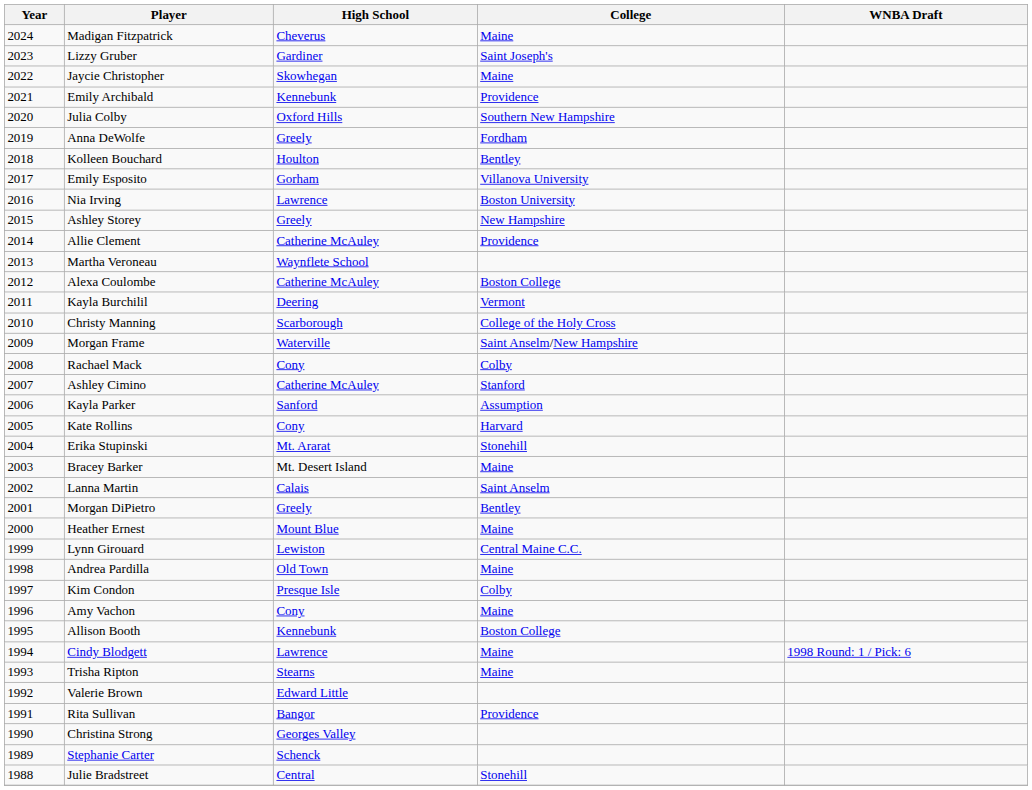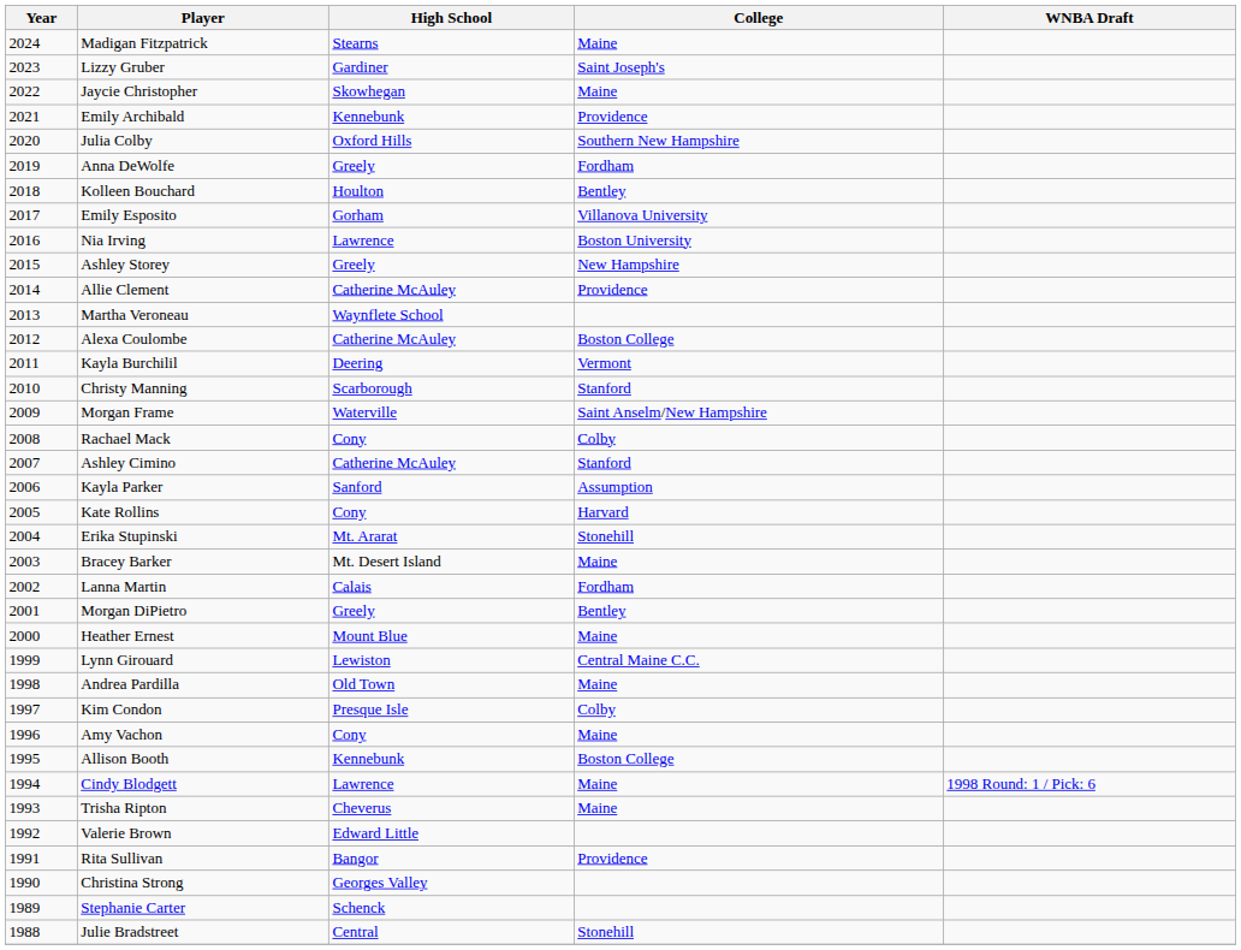Madigan Fitzpatrick | High School: Cheverus -> Stearns
Christy Manning | College: College of the Holy Cross -> Stanford
Lanna Martin | College: Saint Anselm -> Fordham
Trisha Ripton | High School: Stearns -> Cheverus
